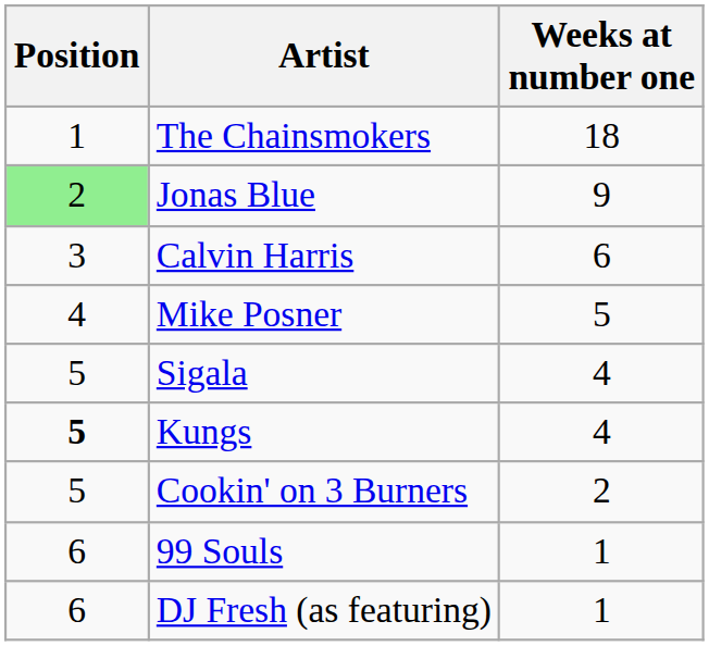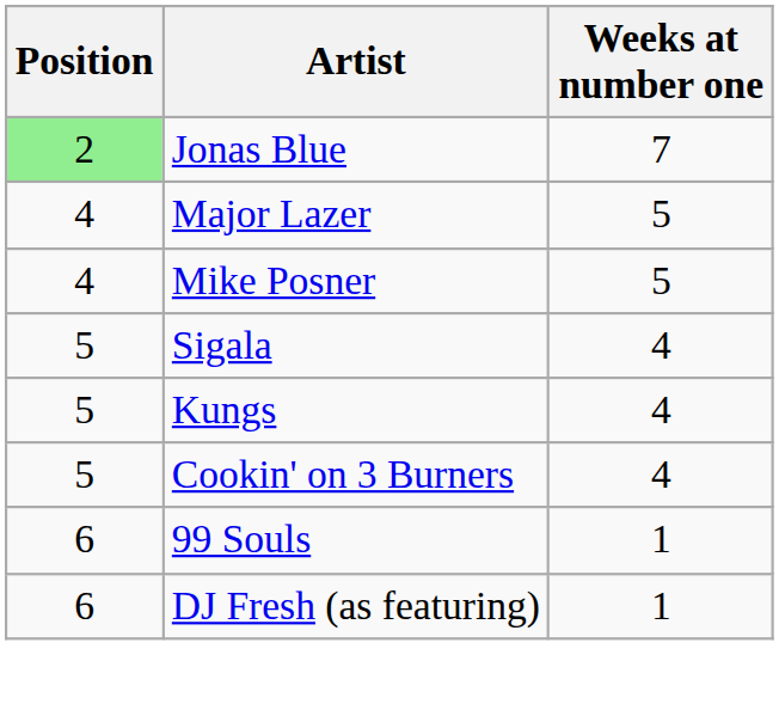- row: 1 | The Chainsmokers | 18
Jonas Blue | Weeks at number one: 9 -> 7
- row: 3 | Calvin Harris | 6
+ row: 4 | Major Lazer | 5
Kungs | Position: bold -> normal
Cookin' on 3 Burners | Weeks at number one: 2 -> 4
